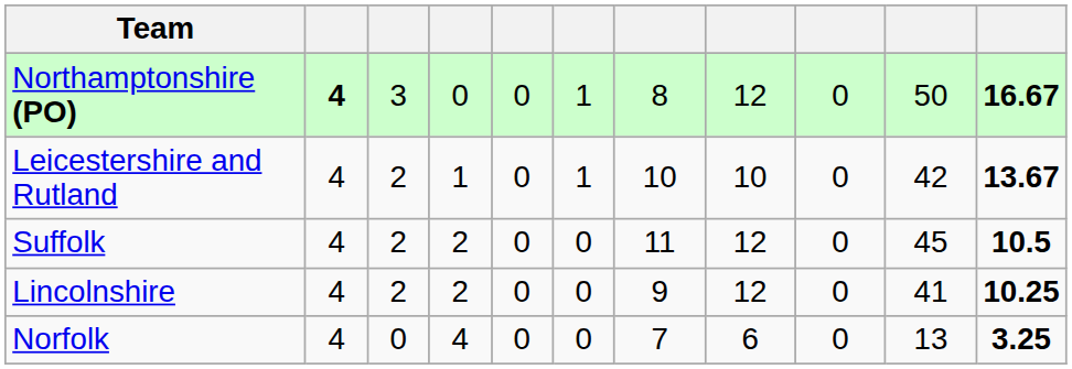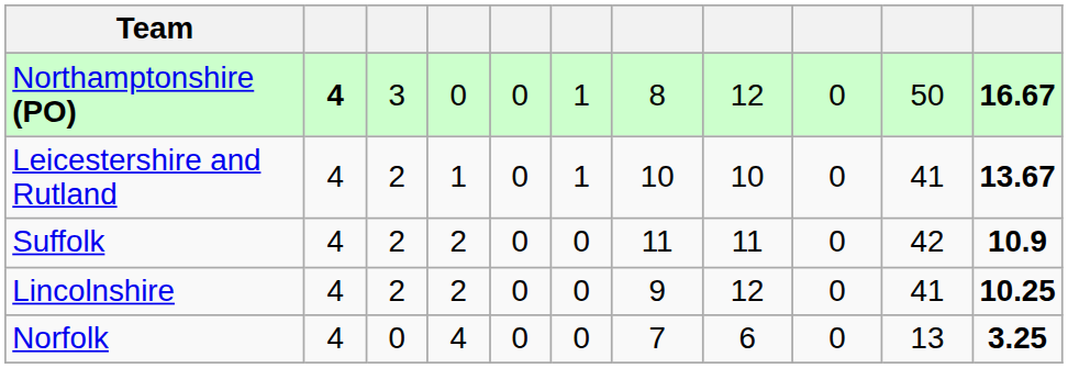Leicestershire and Rutland | column 10: 42 -> 41
Suffolk | column 8: 12 -> 11
Suffolk | column 10: 45 -> 42
Suffolk | column 11: 10.5 -> 10.9
